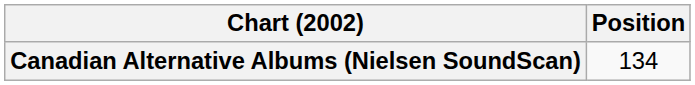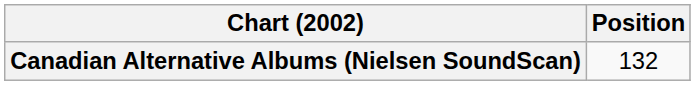Canadian Alternative Albums (Nielsen SoundScan) | Position: 134 -> 132
